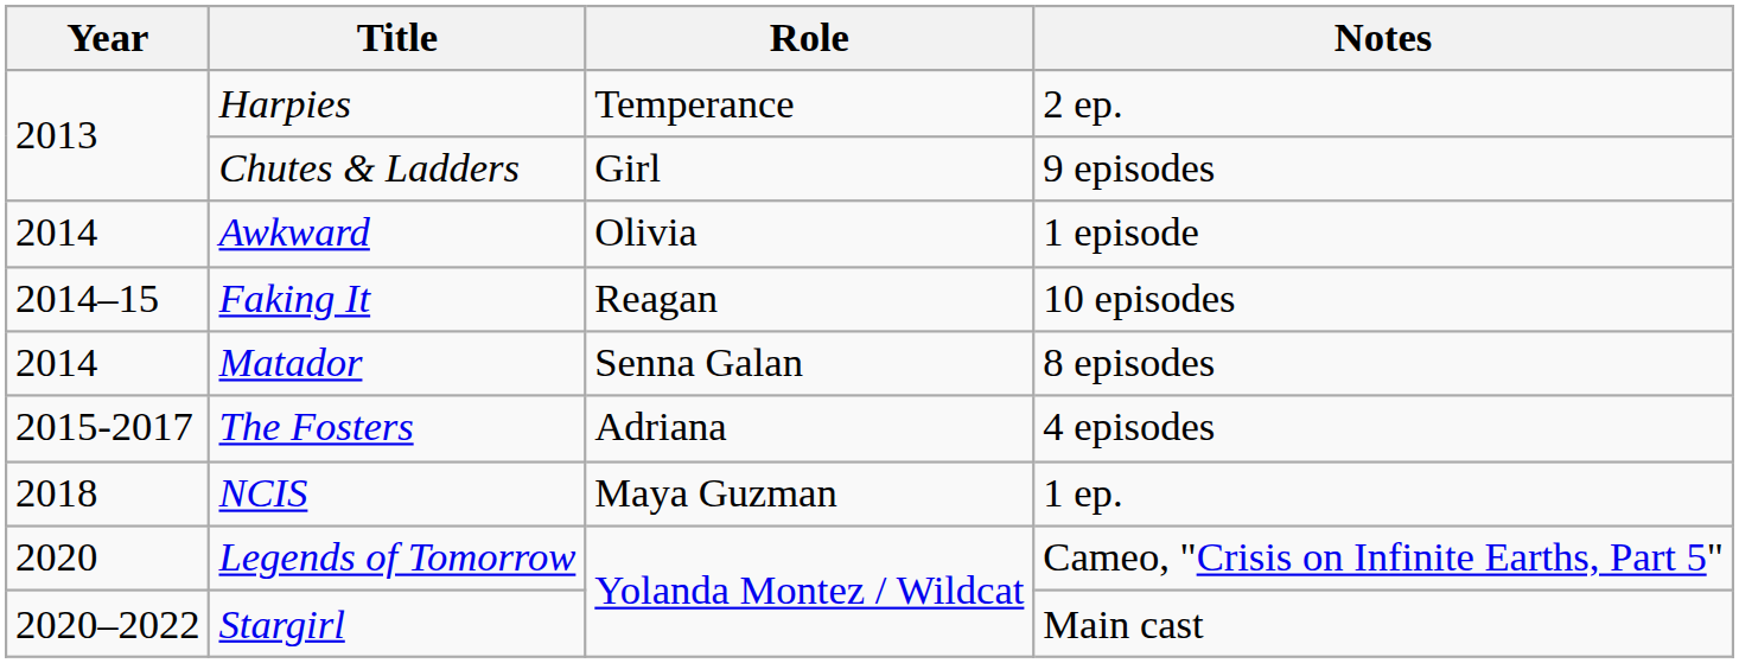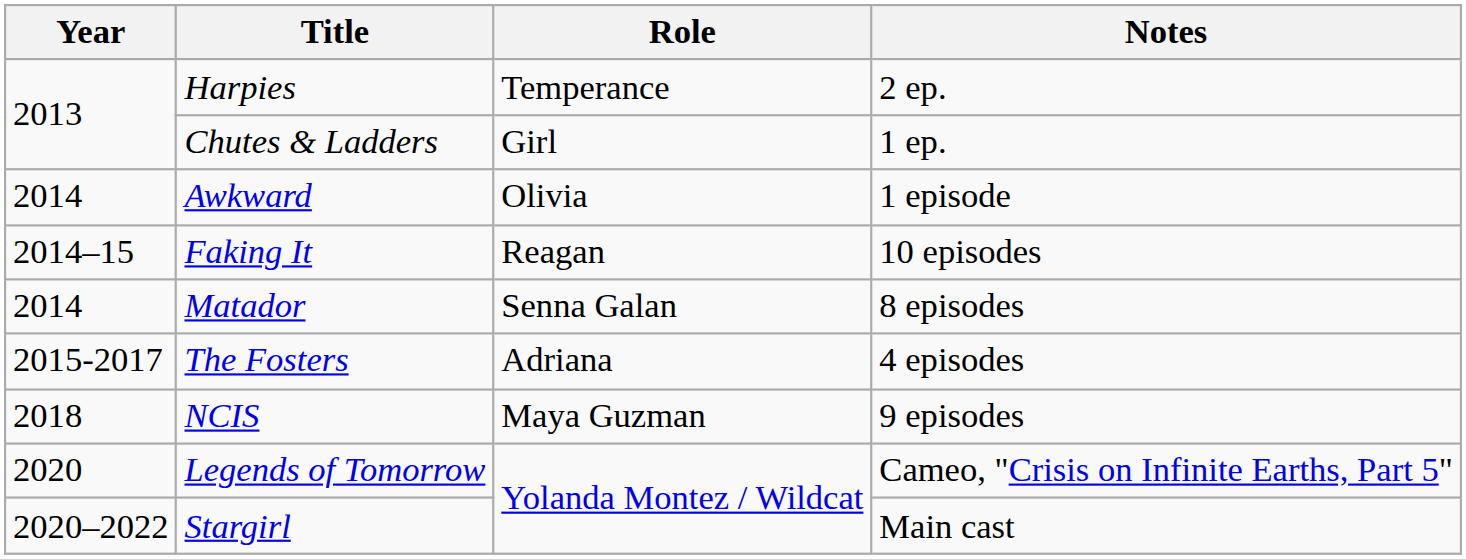Chutes & Ladders | Notes: 9 episodes -> 1 ep.
NCIS | Notes: 1 ep. -> 9 episodes
